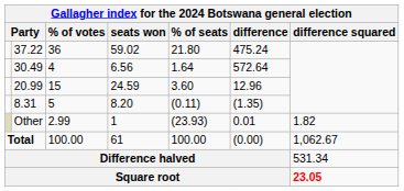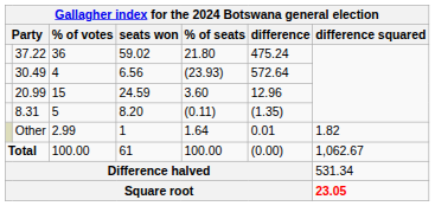30.49 | % of seats: 1.64 -> (23.93)
Other | % of seats: (23.93) -> 1.64
